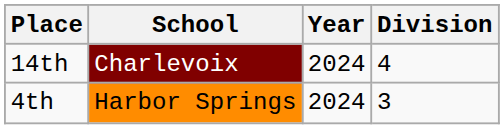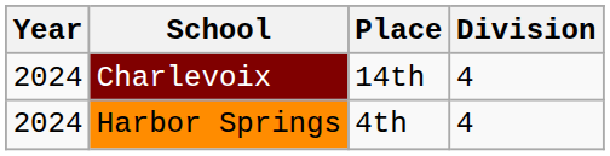columns swapped: Year <-> Place
Harbor Springs | Division: 3 -> 4
